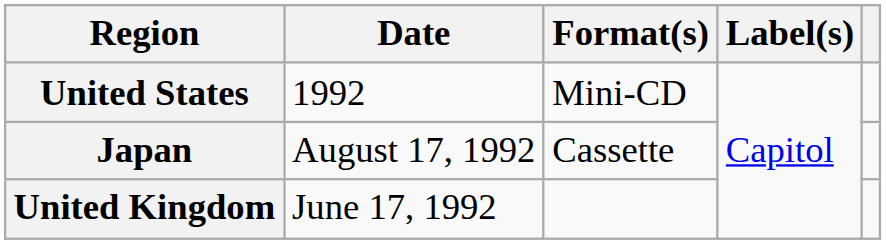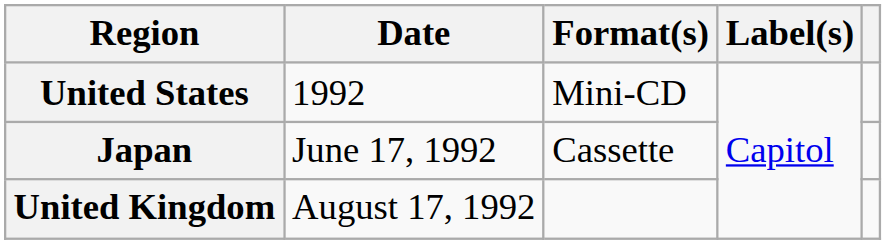Japan | Date: August 17, 1992 -> June 17, 1992
United Kingdom | Date: June 17, 1992 -> August 17, 1992
